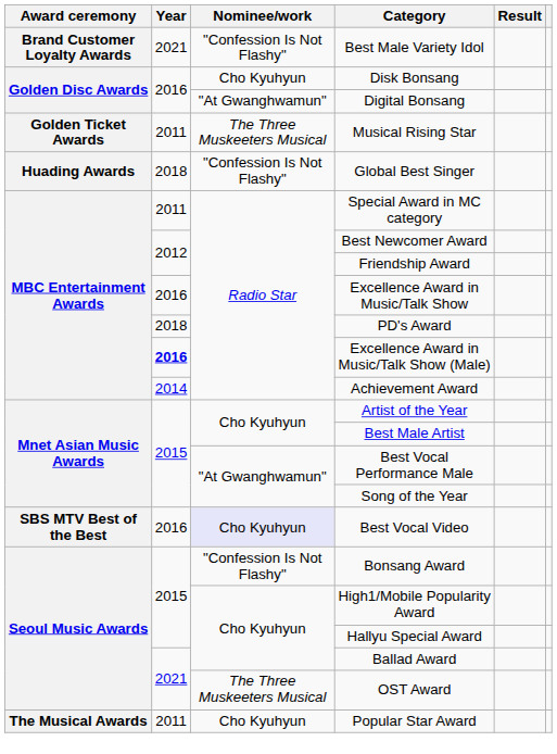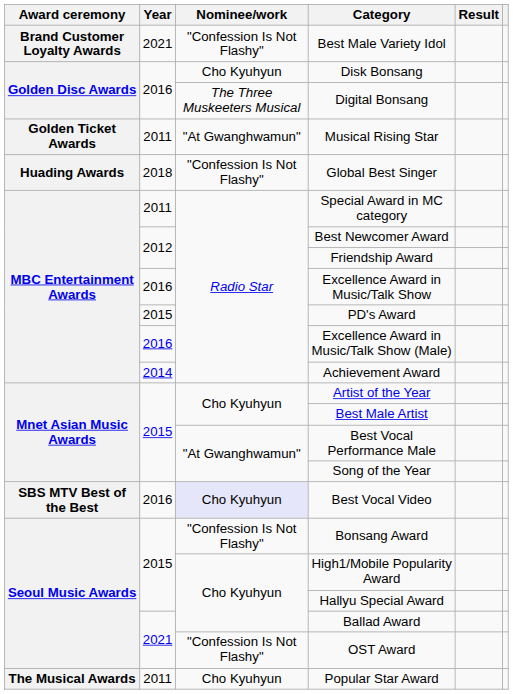Digital Bonsang | Nominee/work: "At Gwanghwamun" -> The Three Muskeeters Musical
Musical Rising Star | Nominee/work: The Three Muskeeters Musical -> "At Gwanghwamun"
PD's Award | Year: 2018 -> 2015
Excellence Award in Music/Talk Show (Male) | Year: bold -> normal
OST Award | Nominee/work: The Three Muskeeters Musical -> "Confession Is Not Flashy"
